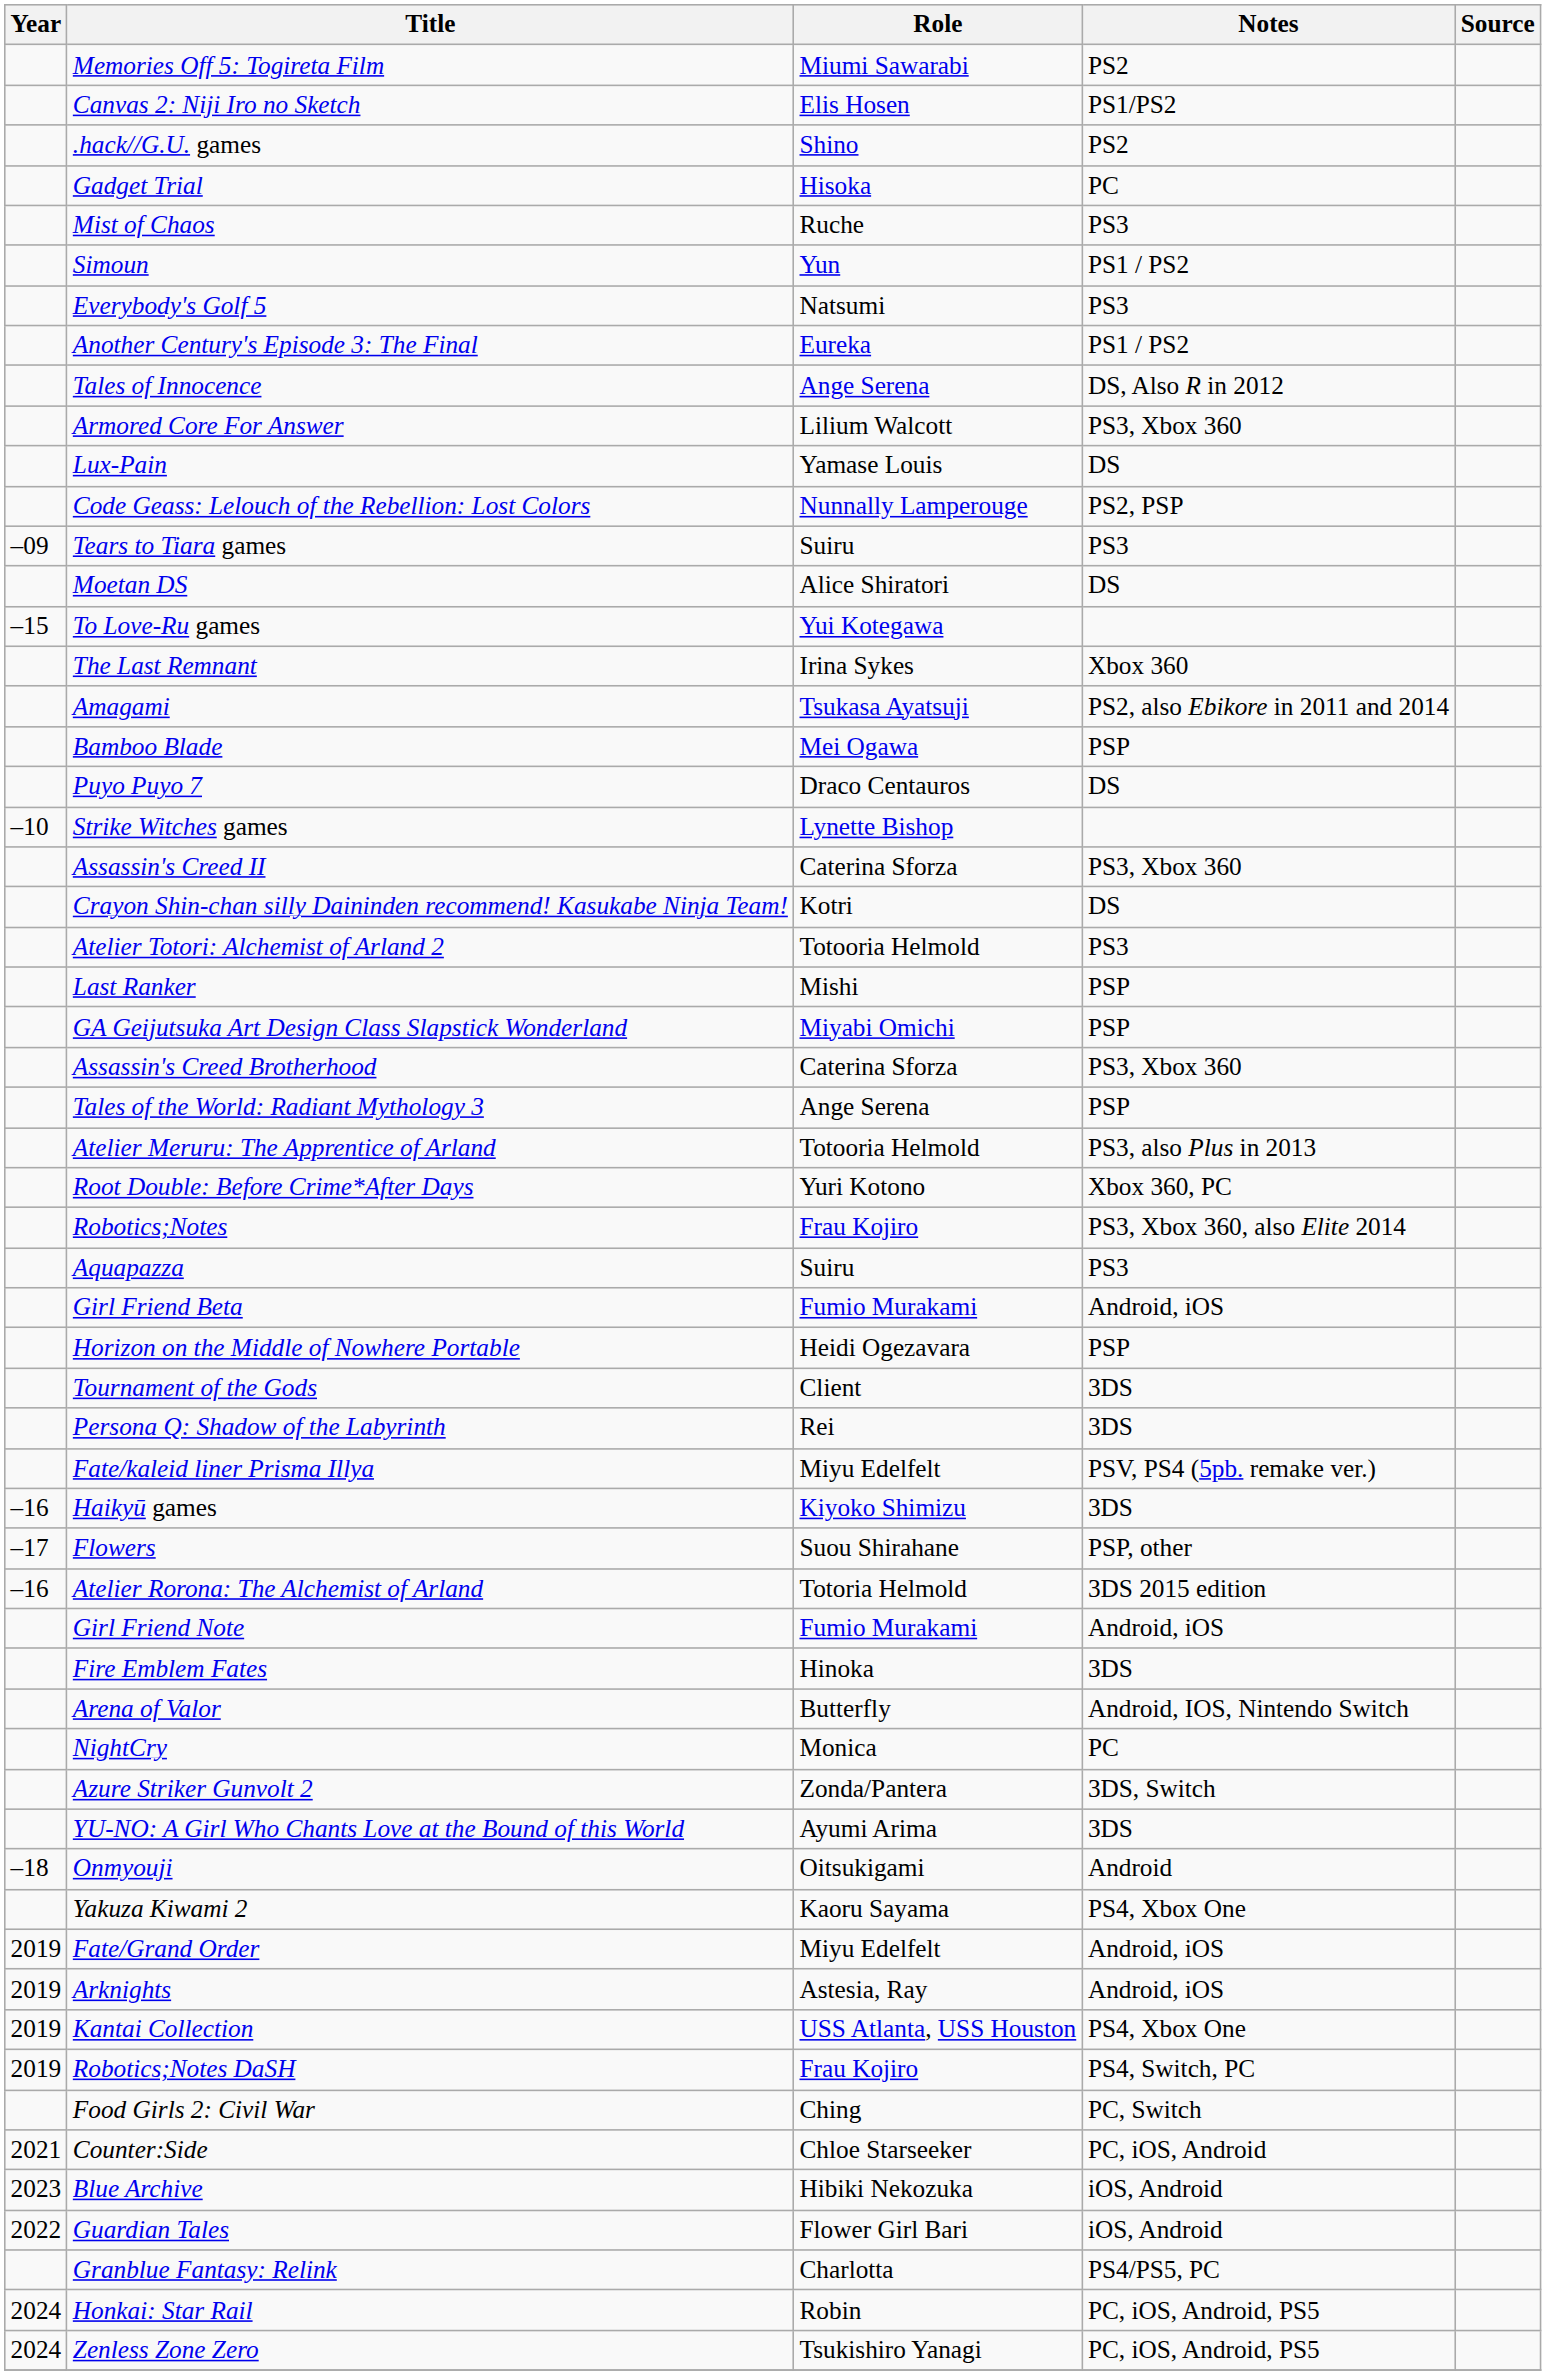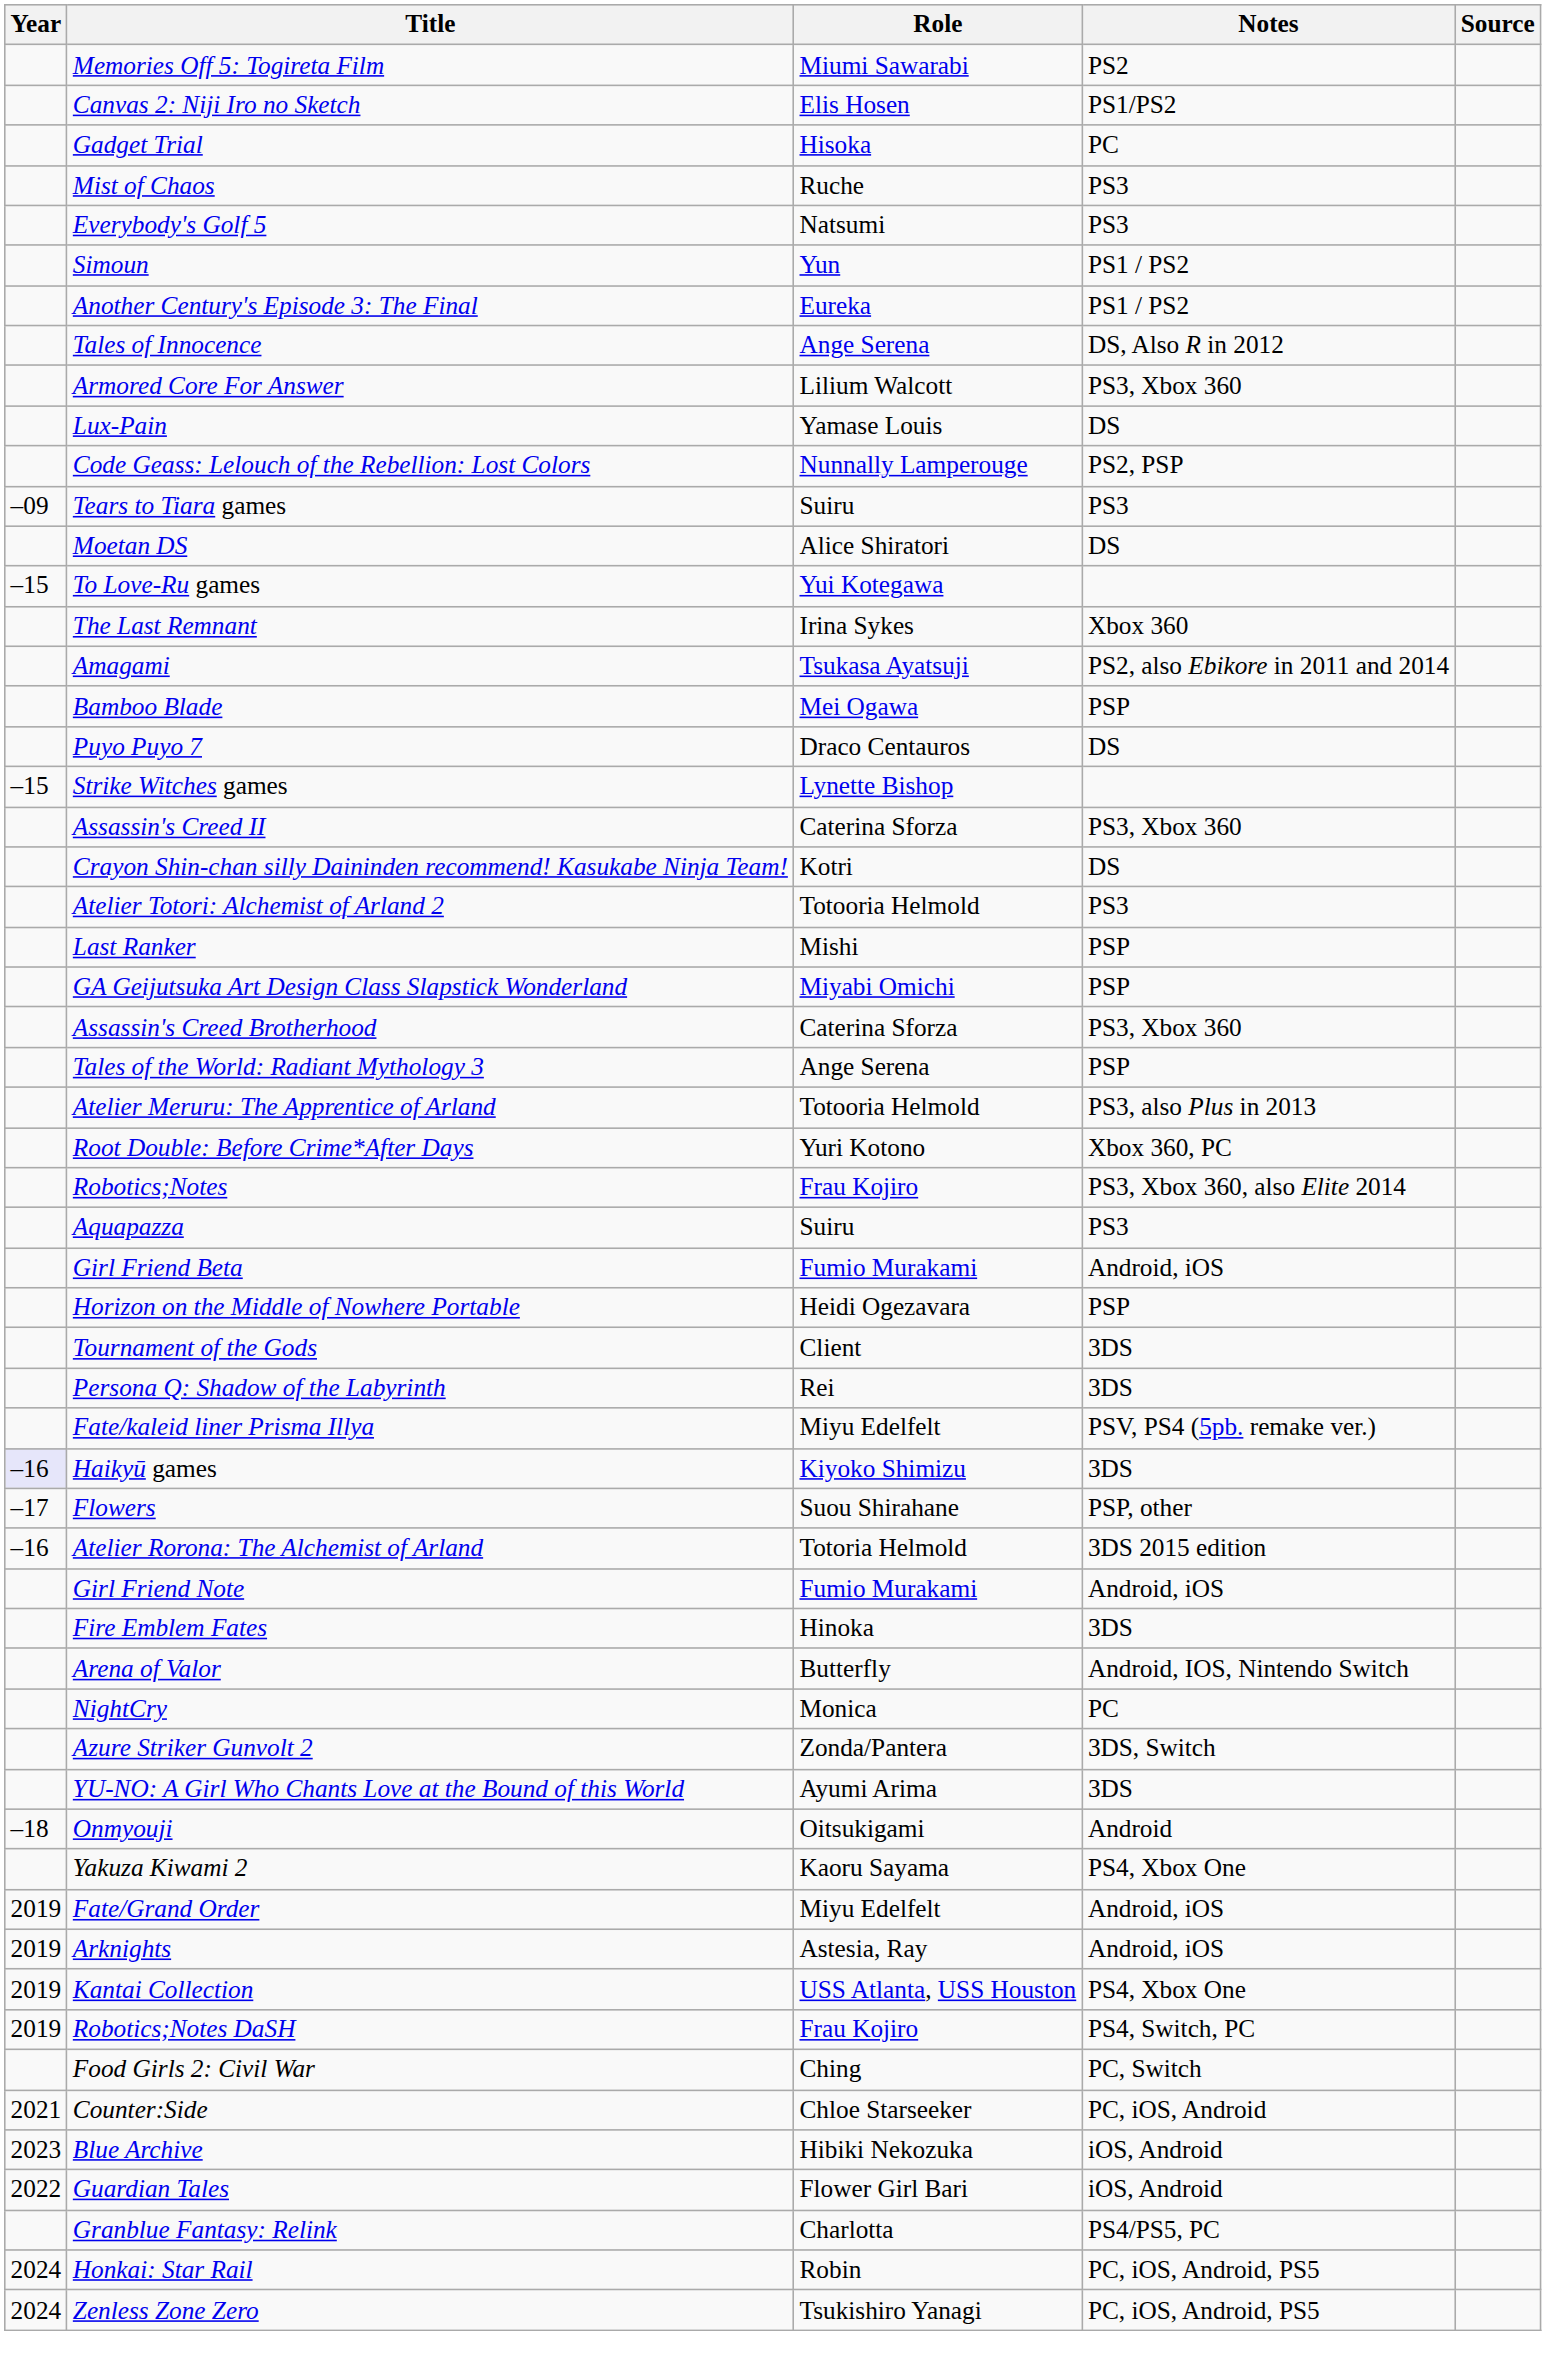- row: .hack//G.U. games | Shino | PS2
rows swapped: Simoun <-> Everybody's Golf 5
Strike Witches games | Year: –10 -> –15
Haikyū games | Year: no background -> lavender background
